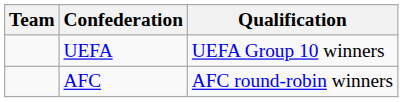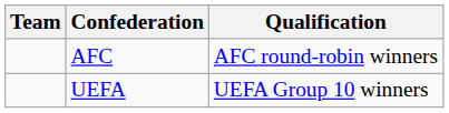rows swapped: UEFA <-> AFC
